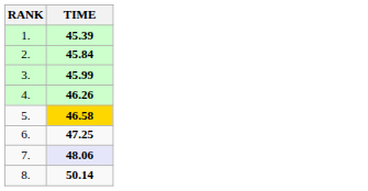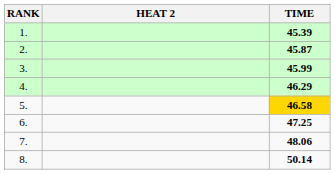+ column: HEAT 2
2. | TIME: 45.84 -> 45.87
4. | TIME: 46.26 -> 46.29
7. | TIME: lavender background -> no background
